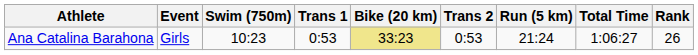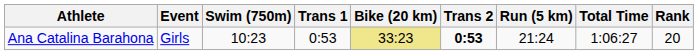Ana Catalina Barahona | Trans 2: normal -> bold
Ana Catalina Barahona | Rank: 26 -> 20
